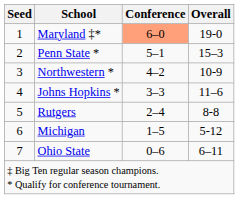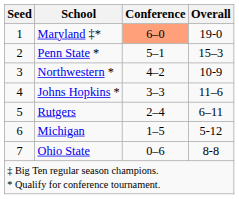Rutgers | Overall: 8-8 -> 6–11
Ohio State | Overall: 6–11 -> 8-8
